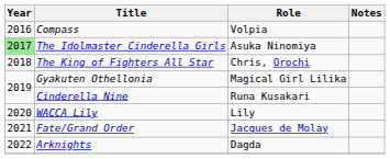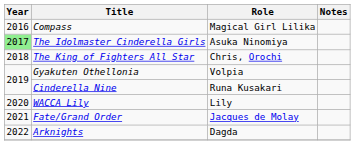Compass | Role: Volpia -> Magical Girl Lilika
Gyakuten Othellonia | Role: Magical Girl Lilika -> Volpia
